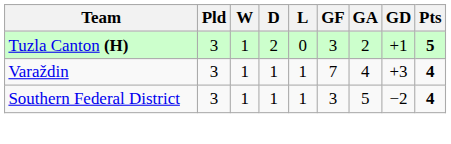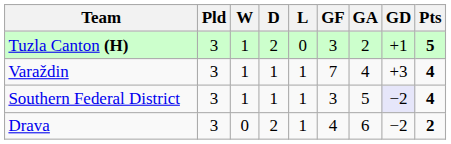Southern Federal District | GD: no background -> lavender background
+ row: Drava | 3 | 0 | 2 | 1 | 4 | 6 | −2 | 2
